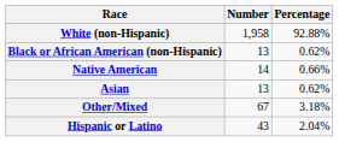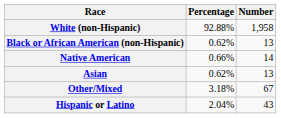columns swapped: Number <-> Percentage
